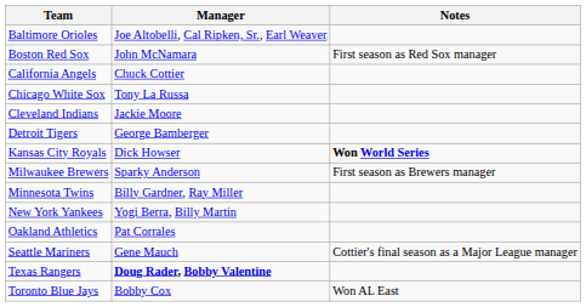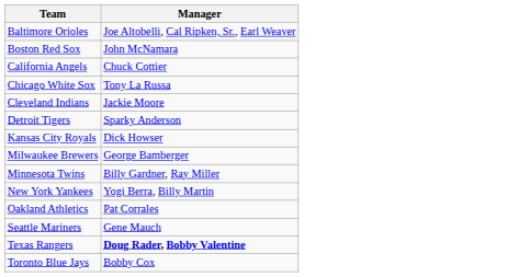- column: Notes | First season as Red Sox manager | Won World Series | First season as Brewers manager | Cottier's final season as a Major League manager | Won AL East
Detroit Tigers | Manager: George Bamberger -> Sparky Anderson
Milwaukee Brewers | Manager: Sparky Anderson -> George Bamberger
